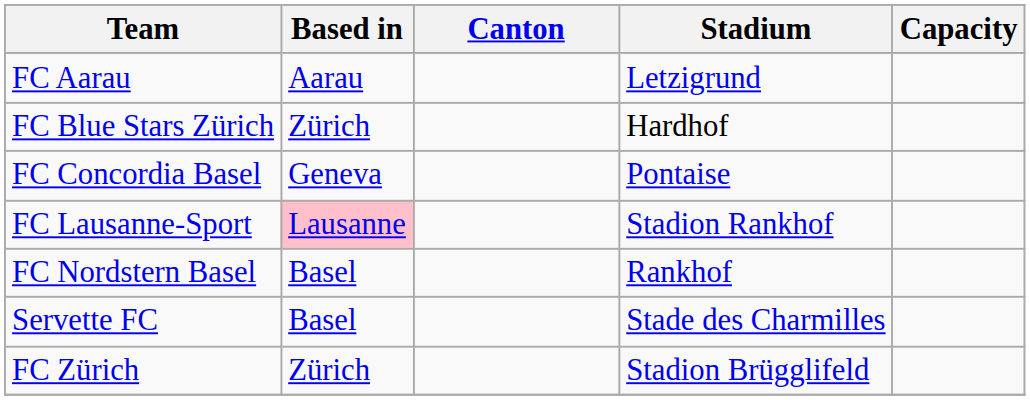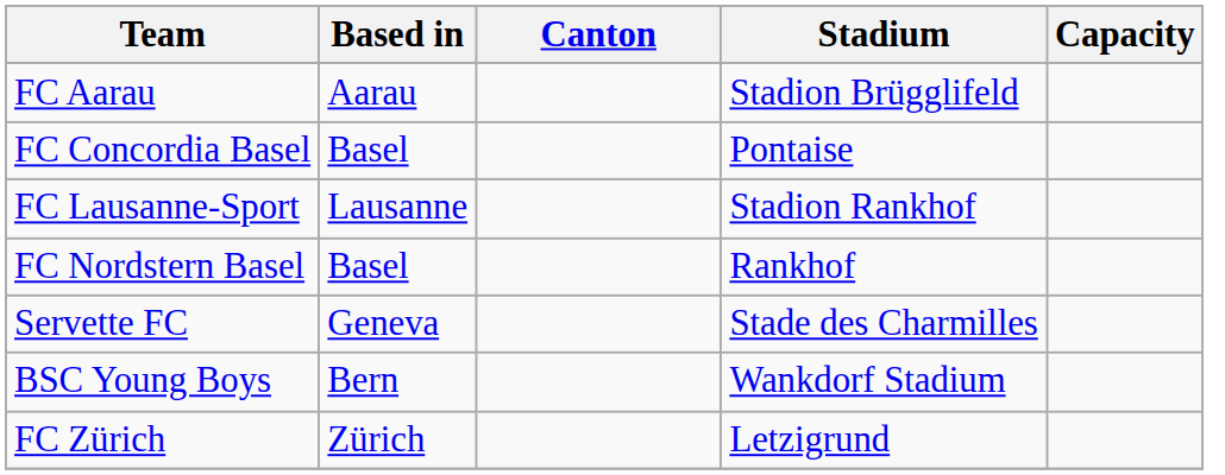FC Aarau | Stadium: Letzigrund -> Stadion Brügglifeld
- row: FC Blue Stars Zürich | Zürich | Hardhof
FC Concordia Basel | Based in: Geneva -> Basel
FC Lausanne-Sport | Based in: pink background -> no background
Servette FC | Based in: Basel -> Geneva
+ row: BSC Young Boys | Bern | Wankdorf Stadium
FC Zürich | Stadium: Stadion Brügglifeld -> Letzigrund
